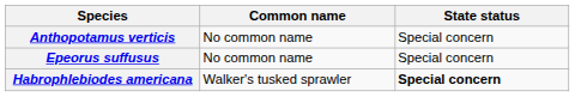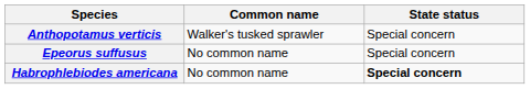Anthopotamus verticis | Common name: No common name -> Walker's tusked sprawler
Habrophlebiodes americana | Common name: Walker's tusked sprawler -> No common name
